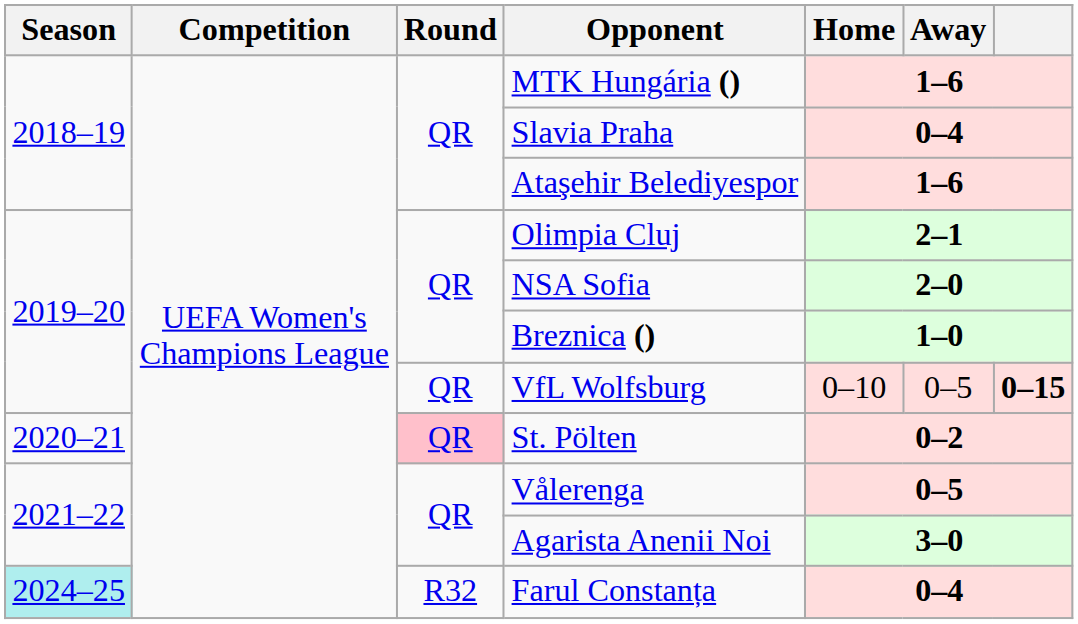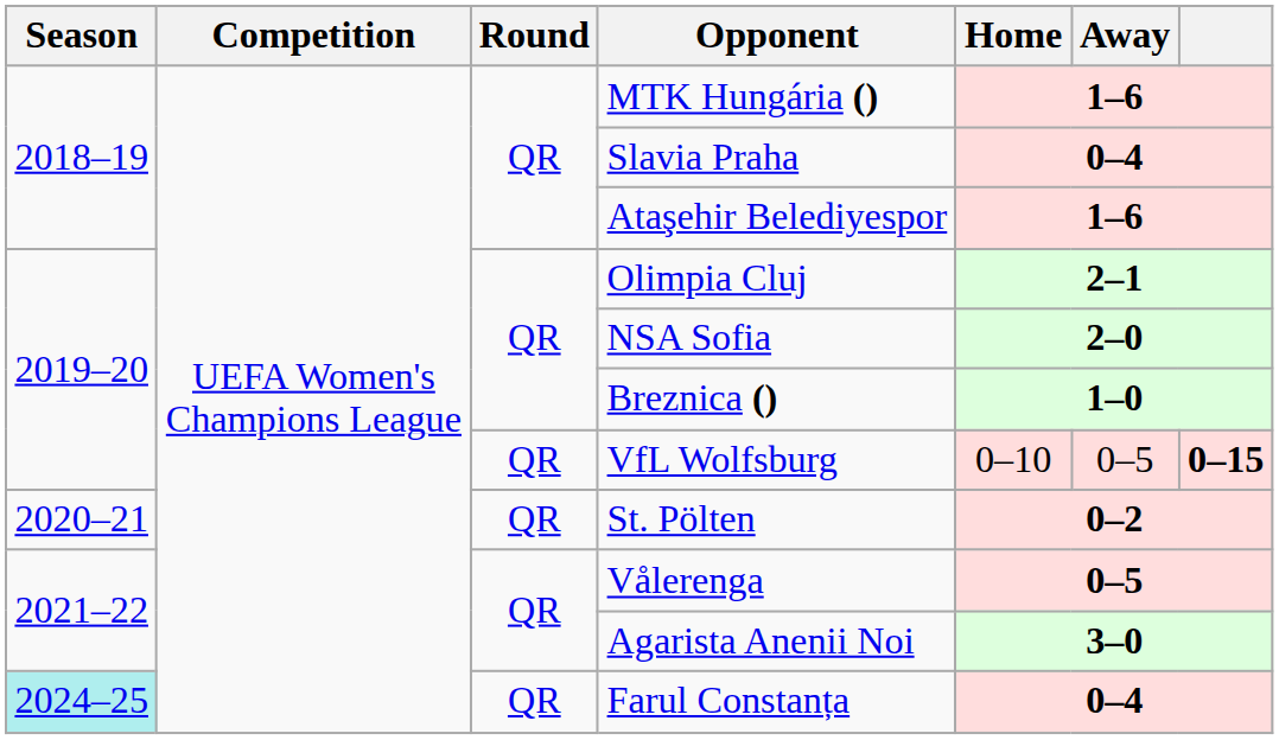St. Pölten | Round: pink background -> no background
Farul Constanța | Round: R32 -> QR
